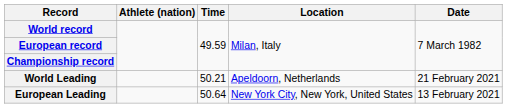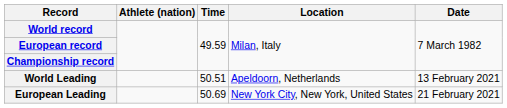World Leading | Time: 50.21 -> 50.51
World Leading | Date: 21 February 2021 -> 13 February 2021
European Leading | Time: 50.64 -> 50.69
European Leading | Date: 13 February 2021 -> 21 February 2021
